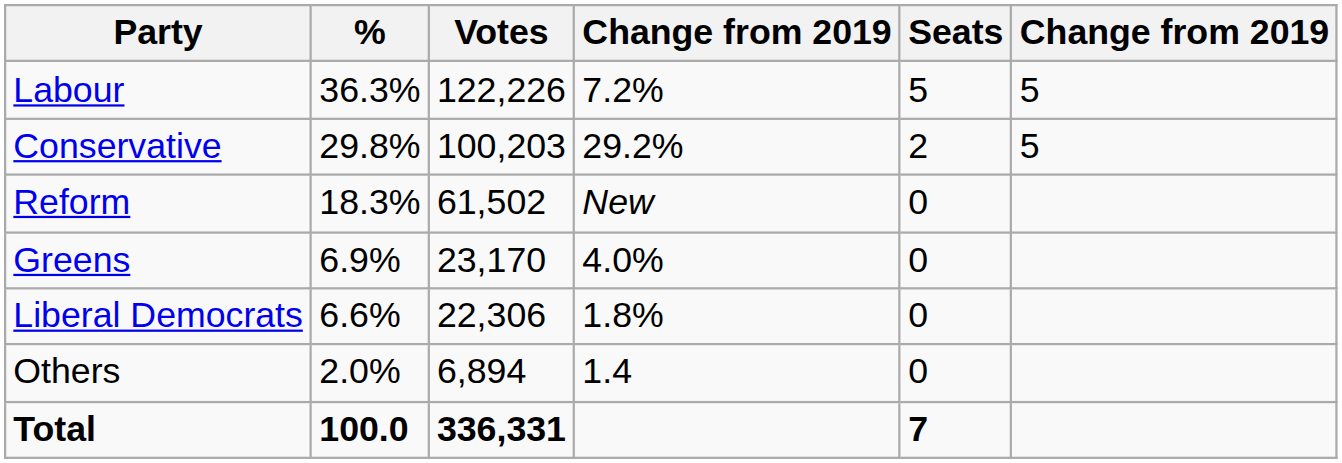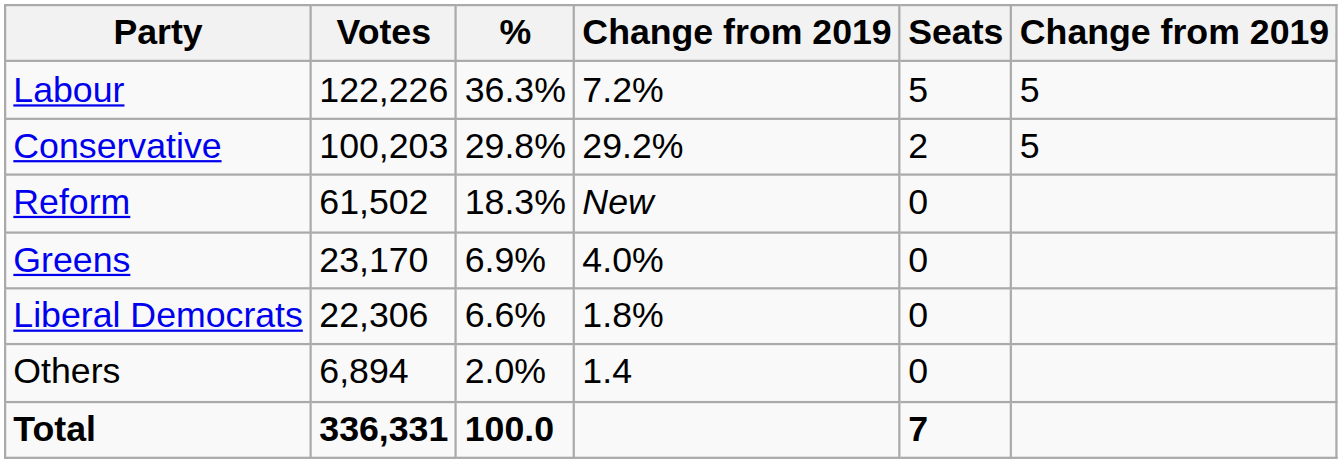columns swapped: Votes <-> %
